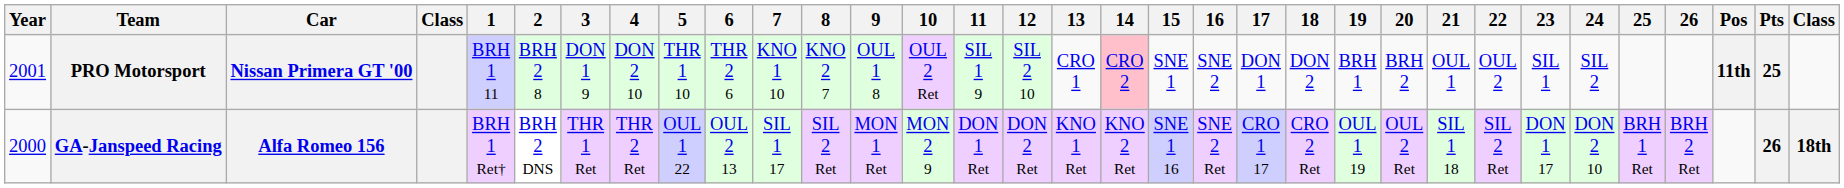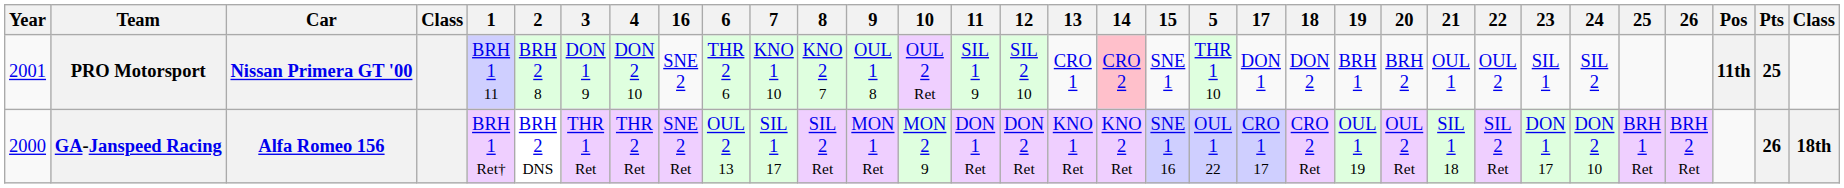columns swapped: 5 <-> 16
